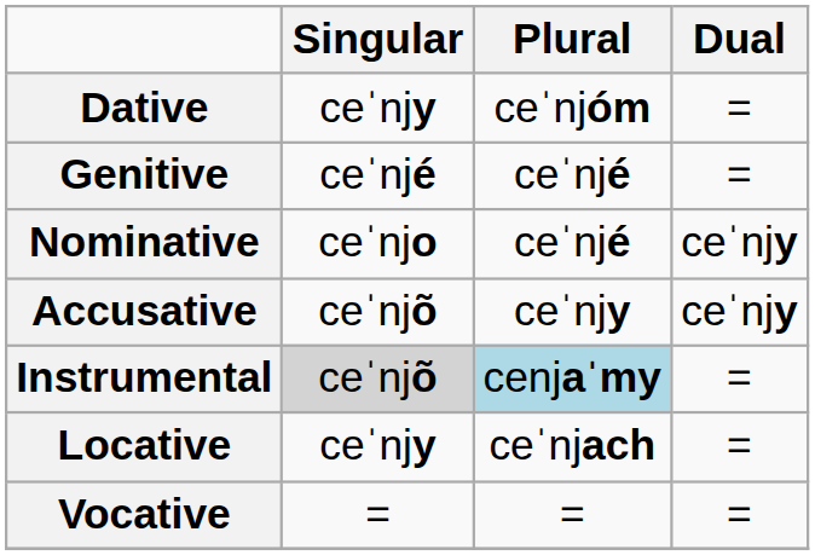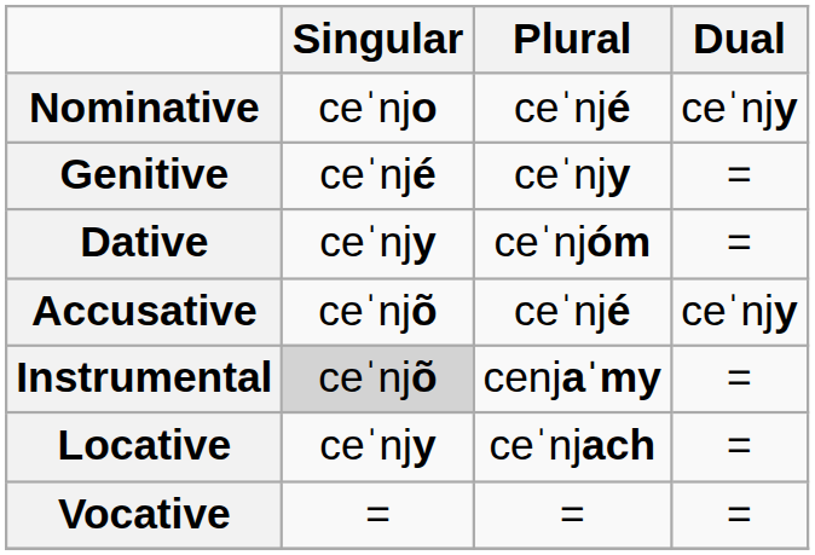rows swapped: Nominative <-> Dative
Genitive | Plural: ceˈnjé -> ceˈnjy
Accusative | Plural: ceˈnjy -> ceˈnjé
Instrumental | Plural: lightblue background -> no background
